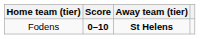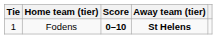+ column: Tie | 1
